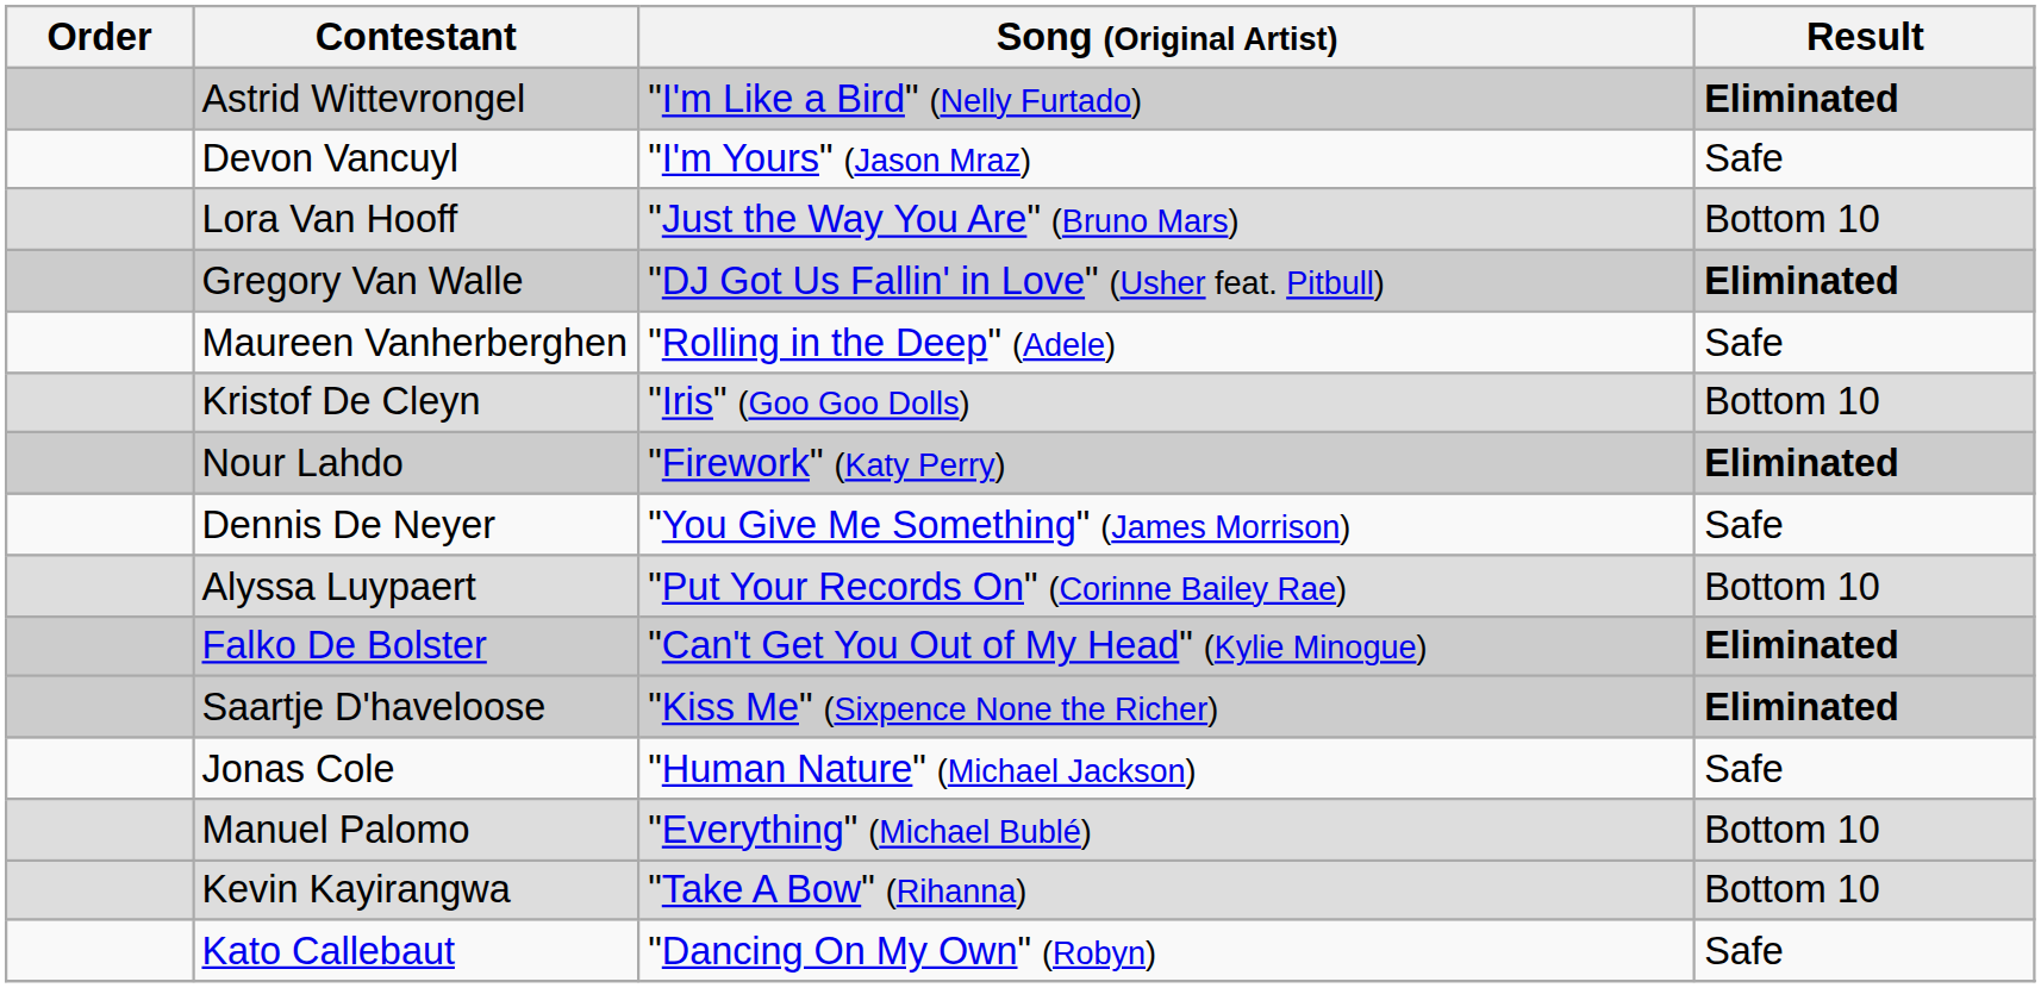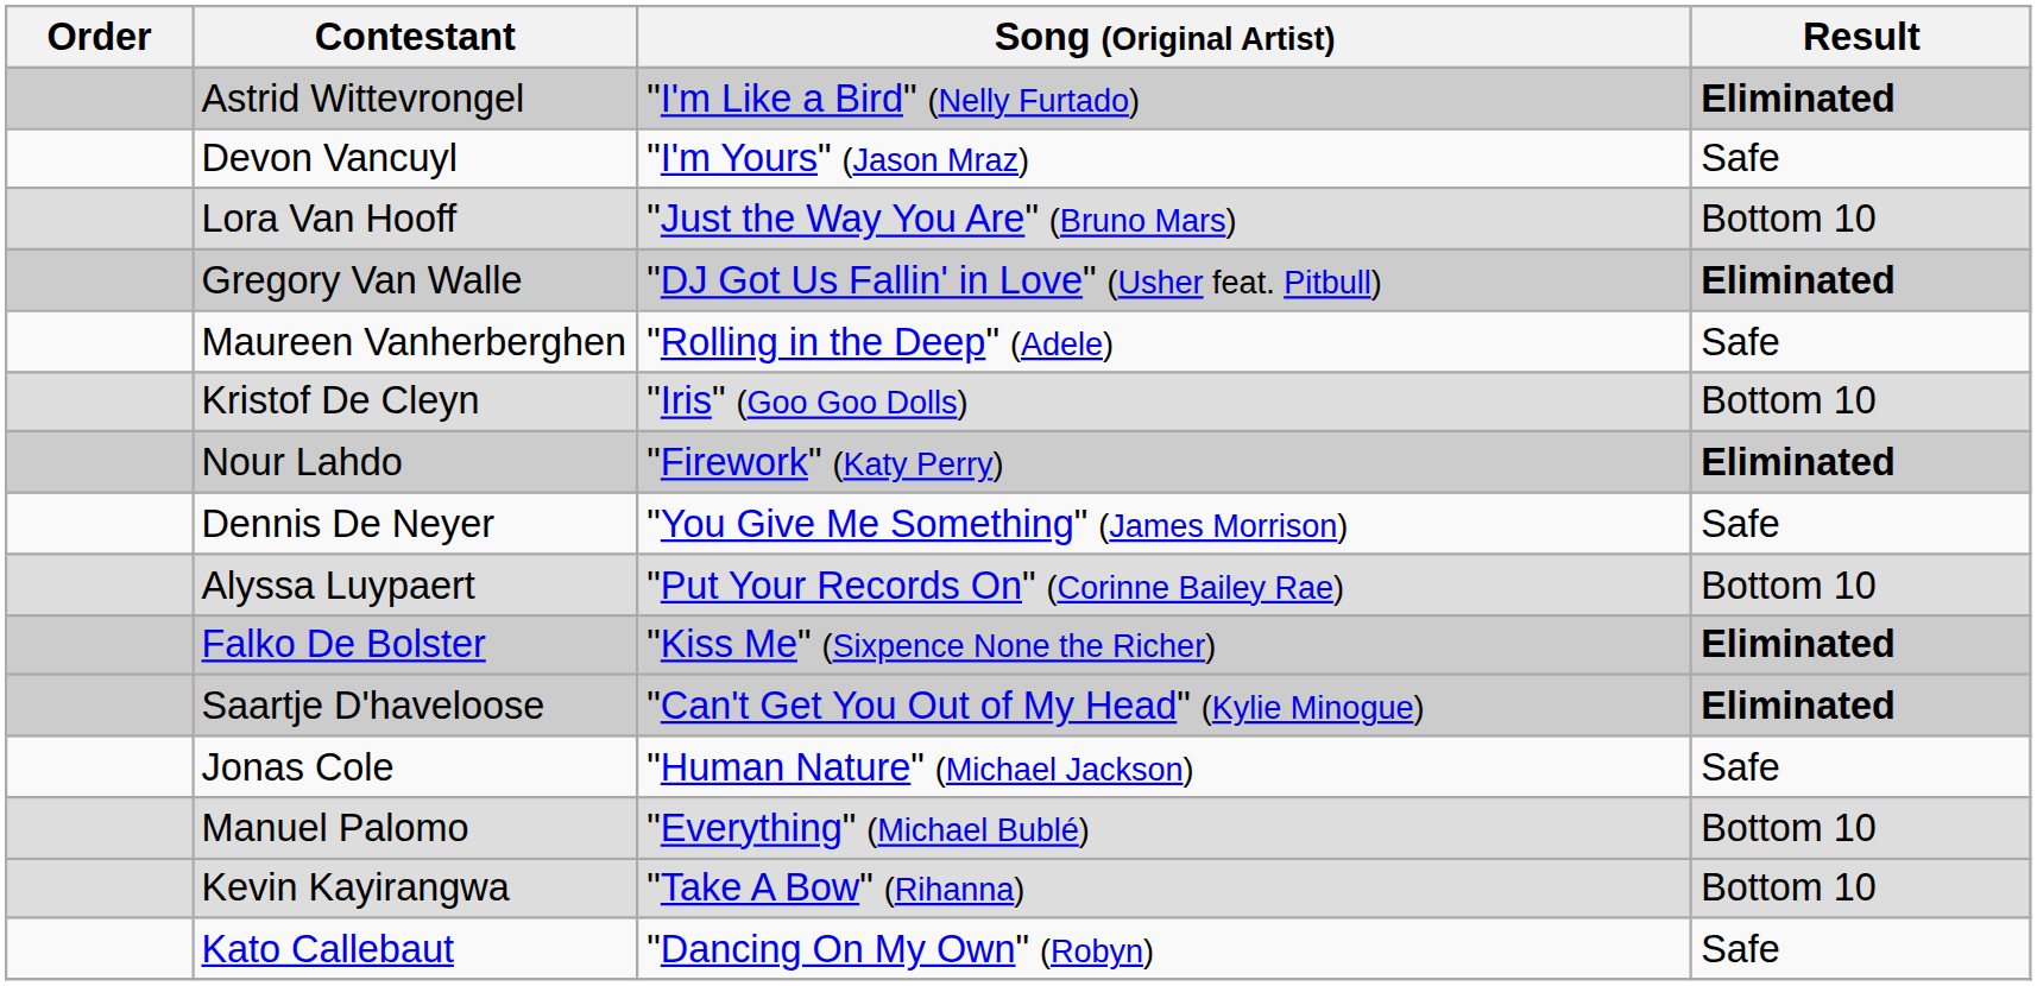Falko De Bolster | Song (Original Artist): "Can't Get You Out of My Head" (Kylie Minogue) -> "Kiss Me" (Sixpence None the Richer)
Saartje D'haveloose | Song (Original Artist): "Kiss Me" (Sixpence None the Richer) -> "Can't Get You Out of My Head" (Kylie Minogue)
